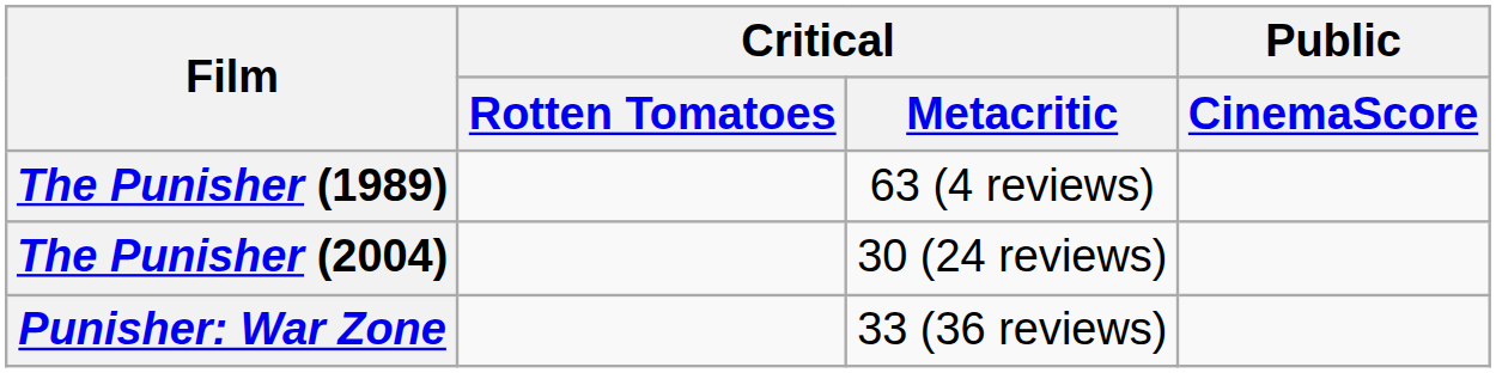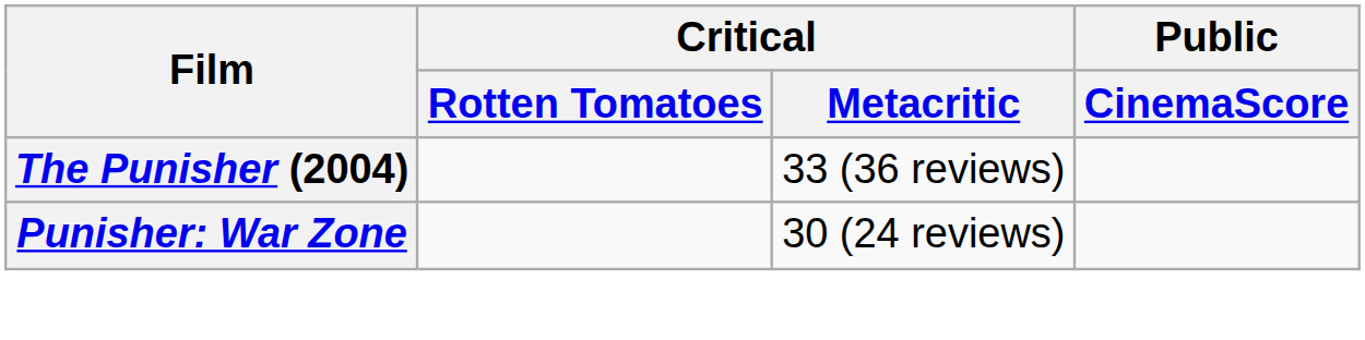- row: The Punisher (1989) | 63 (4 reviews)
The Punisher (2004) | Critical / Metacritic: 30 (24 reviews) -> 33 (36 reviews)
Punisher: War Zone | Critical / Metacritic: 33 (36 reviews) -> 30 (24 reviews)
